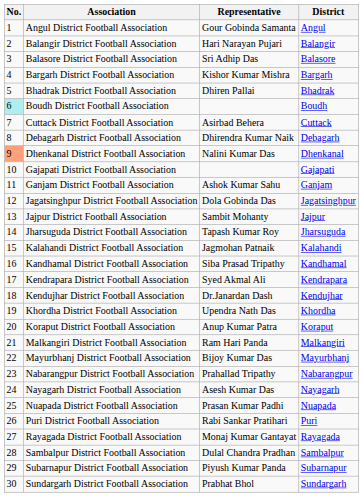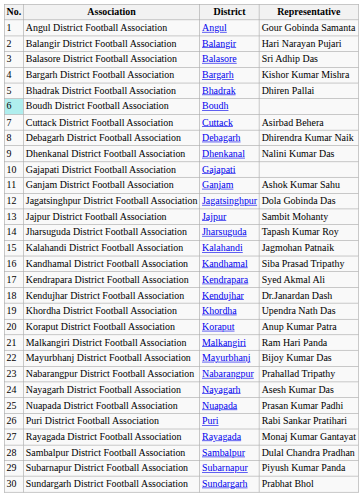columns swapped: District <-> Representative
Dhenkanal District Football Association | No.: lightsalmon background -> no background
